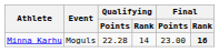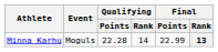Minna Karhu | Final / Points: 23.00 -> 22.99
Minna Karhu | Final / Rank: 16 -> 13
